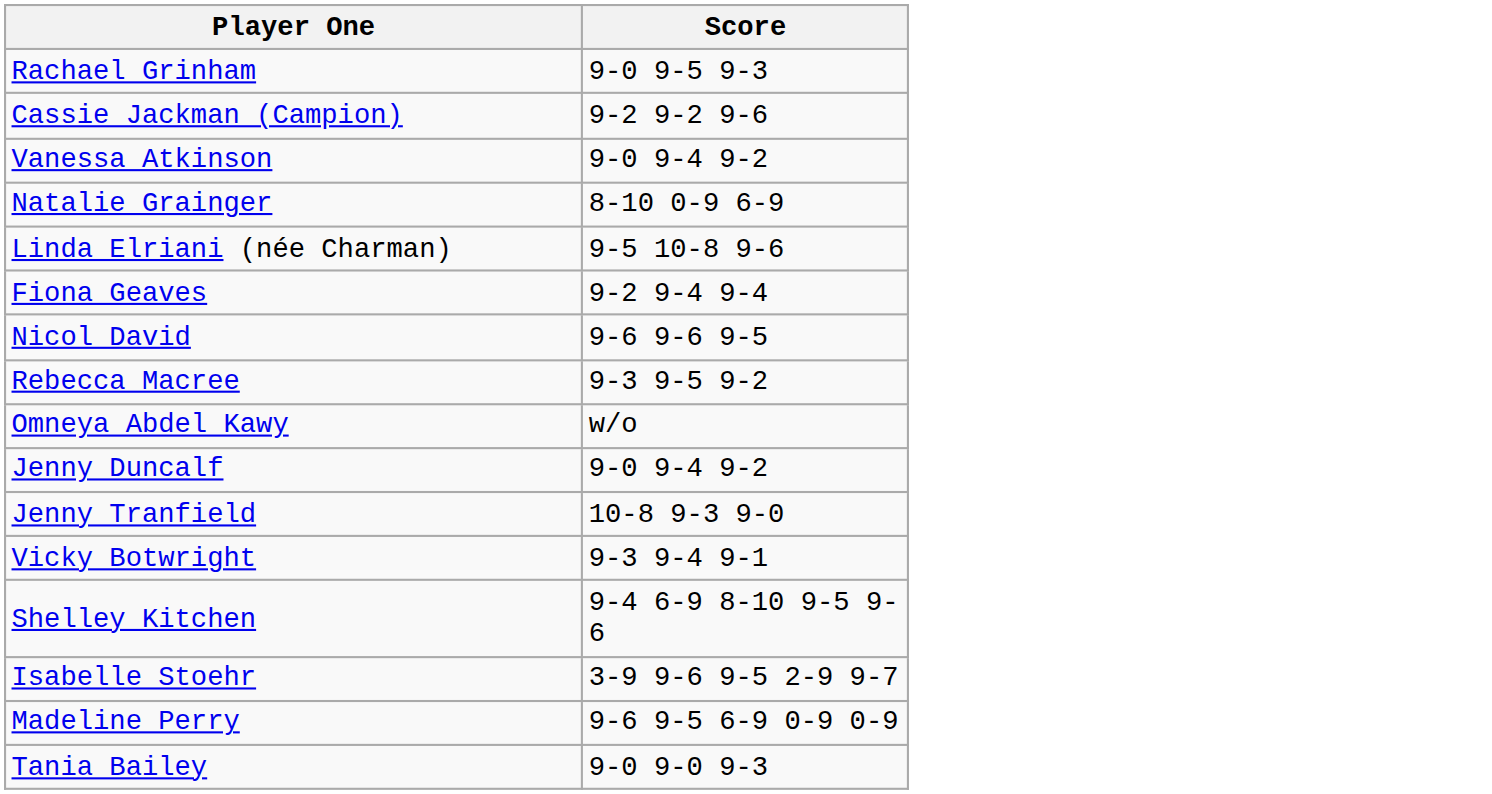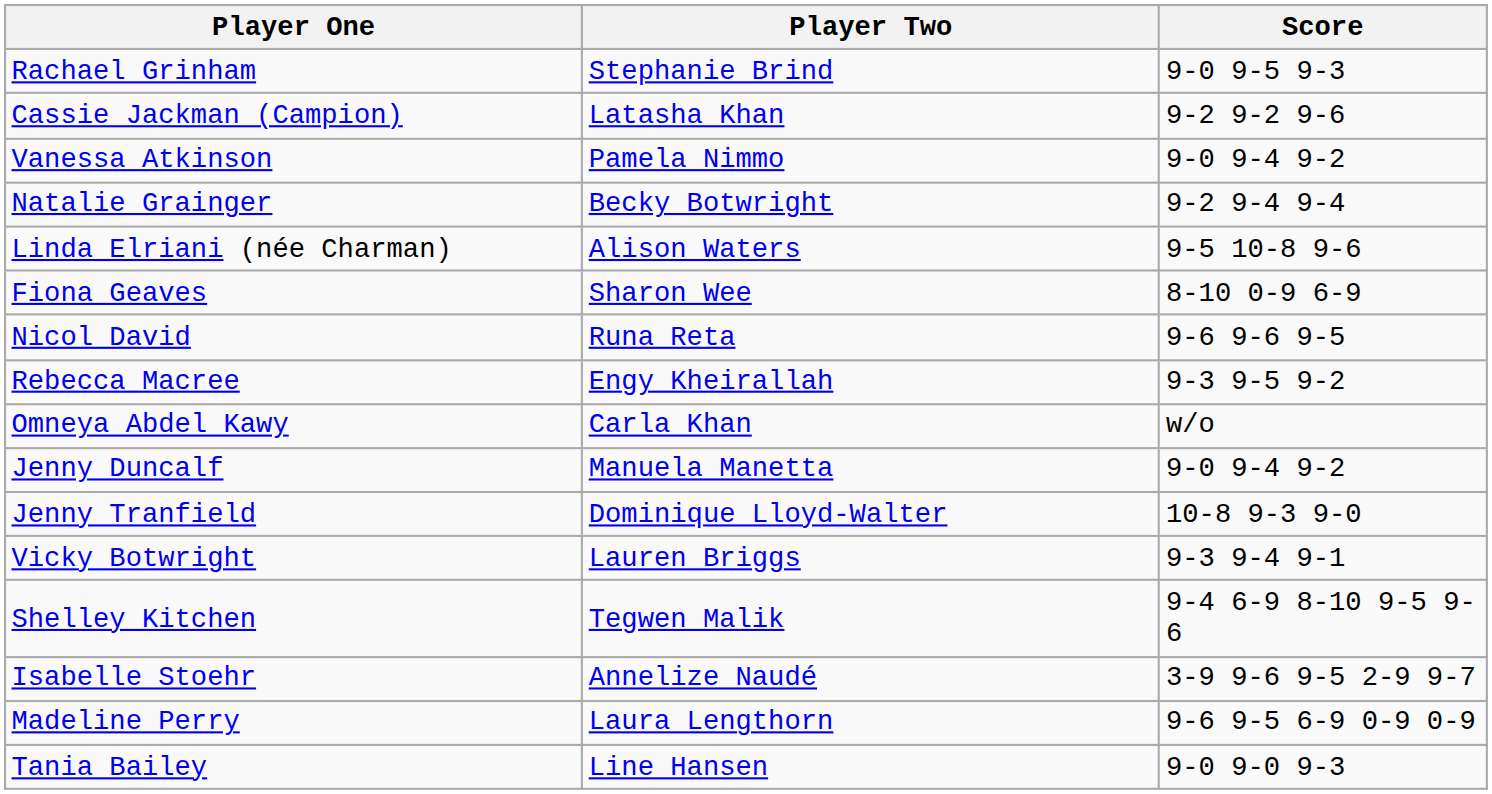+ column: Player Two | Stephanie Brind | Latasha Khan | Pamela Nimmo | Becky Botwright | Alison Waters | Sharon Wee | Runa Reta | Engy Kheirallah | Carla Khan | Manuela Manetta | Dominique Lloyd-Walter | Lauren Briggs | Tegwen Malik | Annelize Naudé | Laura Lengthorn | Line Hansen
Natalie Grainger | Score: 8-10 0-9 6-9 -> 9-2 9-4 9-4
Fiona Geaves | Score: 9-2 9-4 9-4 -> 8-10 0-9 6-9
